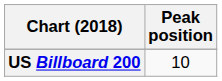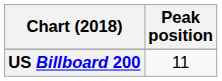US Billboard 200 | Peak position: 10 -> 11
